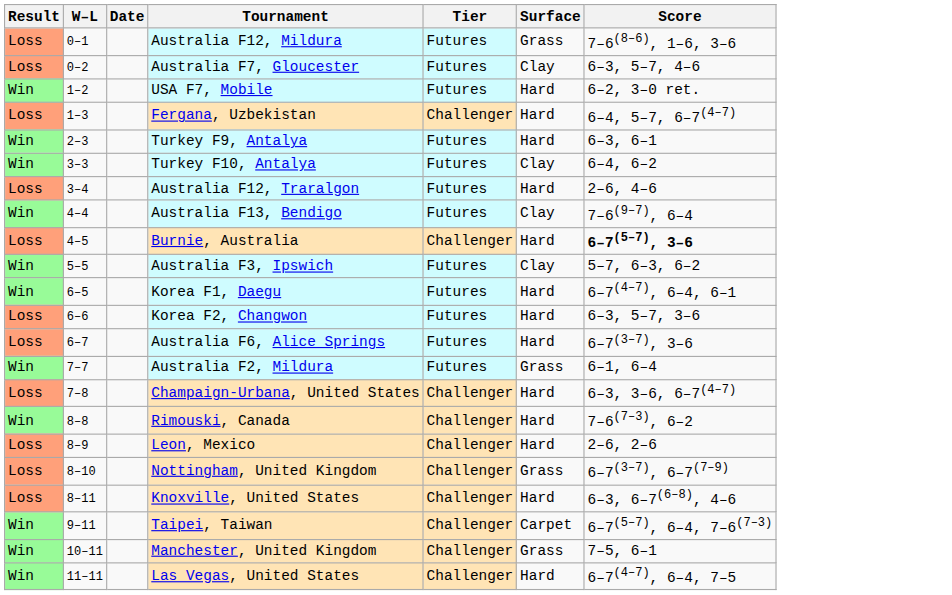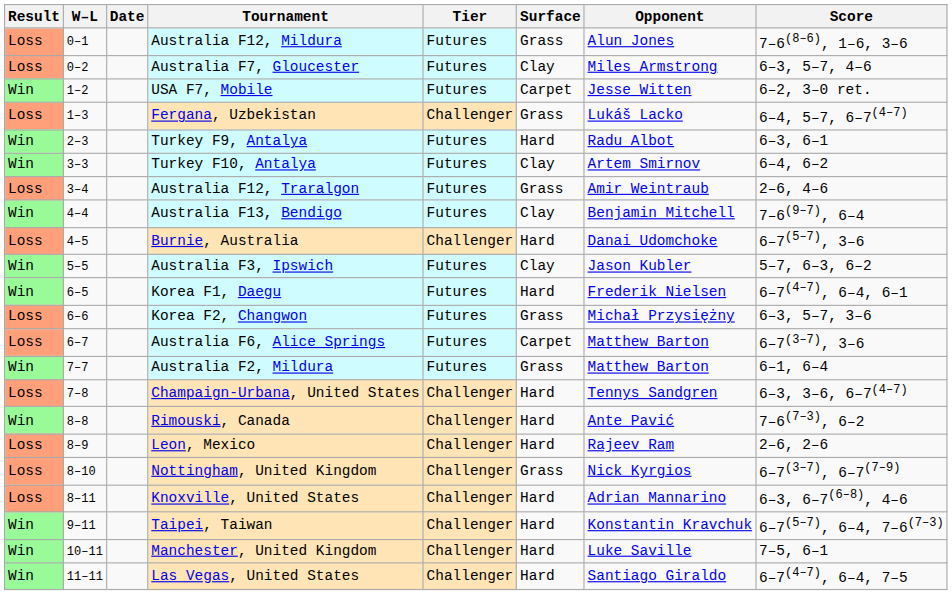+ column: Opponent | Alun Jones | Miles Armstrong | Jesse Witten | Lukáš Lacko | Radu Albot | Artem Smirnov | Amir Weintraub | Benjamin Mitchell | Danai Udomchoke | Jason Kubler | Frederik Nielsen | Michał Przysiężny | Matthew Barton | Matthew Barton | Tennys Sandgren | Ante Pavić | Rajeev Ram | Nick Kyrgios | Adrian Mannarino | Konstantin Kravchuk | Luke Saville | Santiago Giraldo
USA F7, Mobile | Surface: Hard -> Carpet
Fergana, Uzbekistan | Surface: Hard -> Grass
Australia F12, Traralgon | Surface: Hard -> Grass
Burnie, Australia | Score: bold -> normal
Korea F2, Changwon | Surface: Hard -> Grass
Australia F6, Alice Springs | Surface: Hard -> Carpet
Taipei, Taiwan | Surface: Carpet -> Hard
Manchester, United Kingdom | Surface: Grass -> Hard
